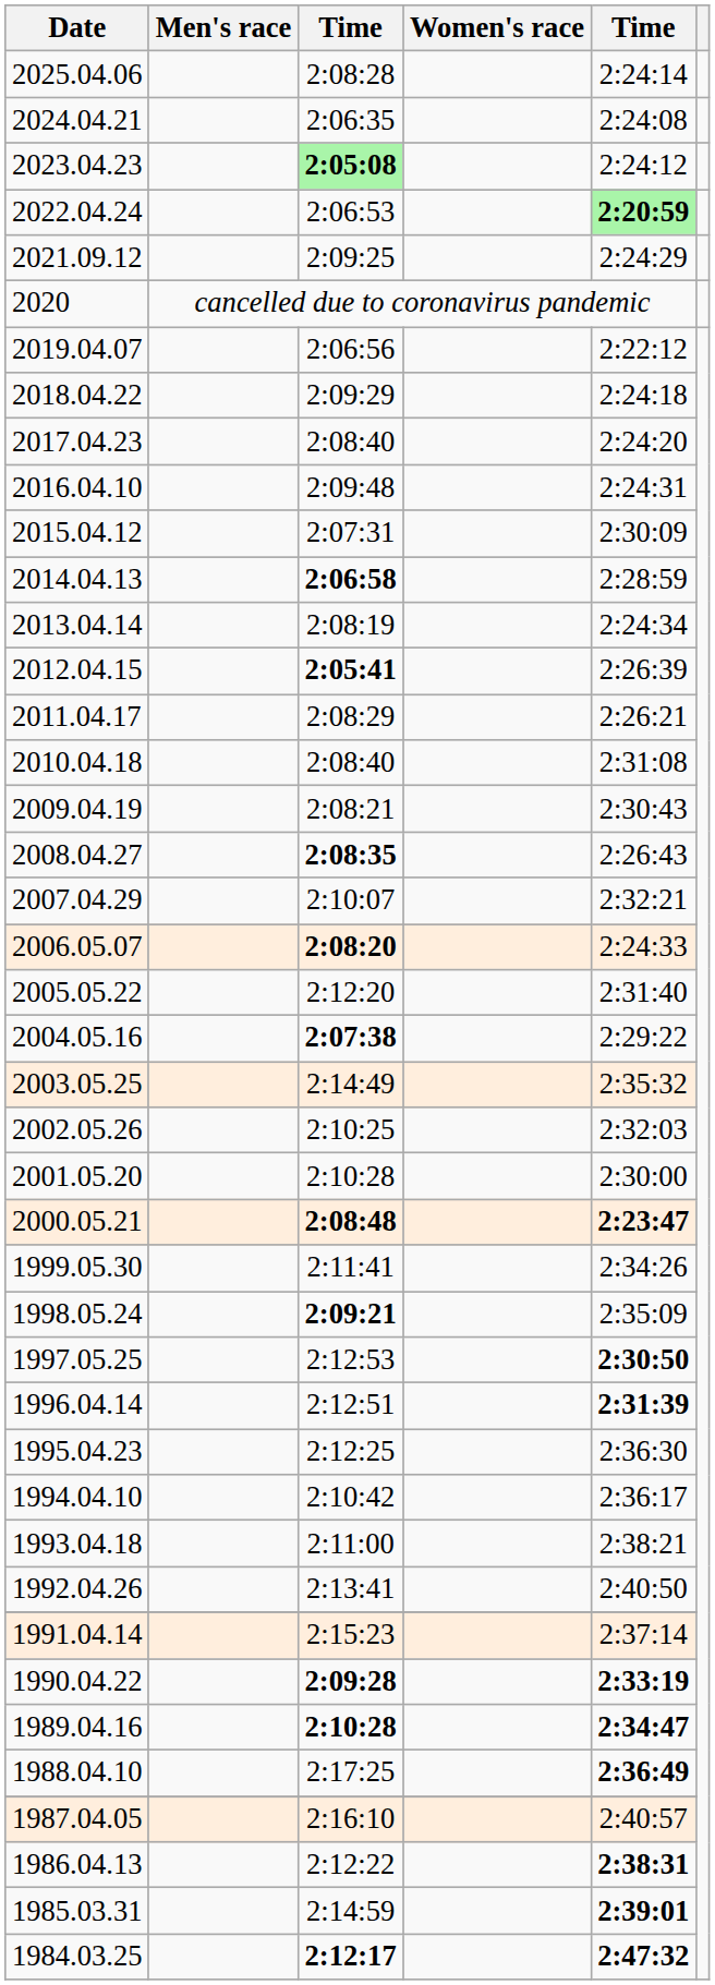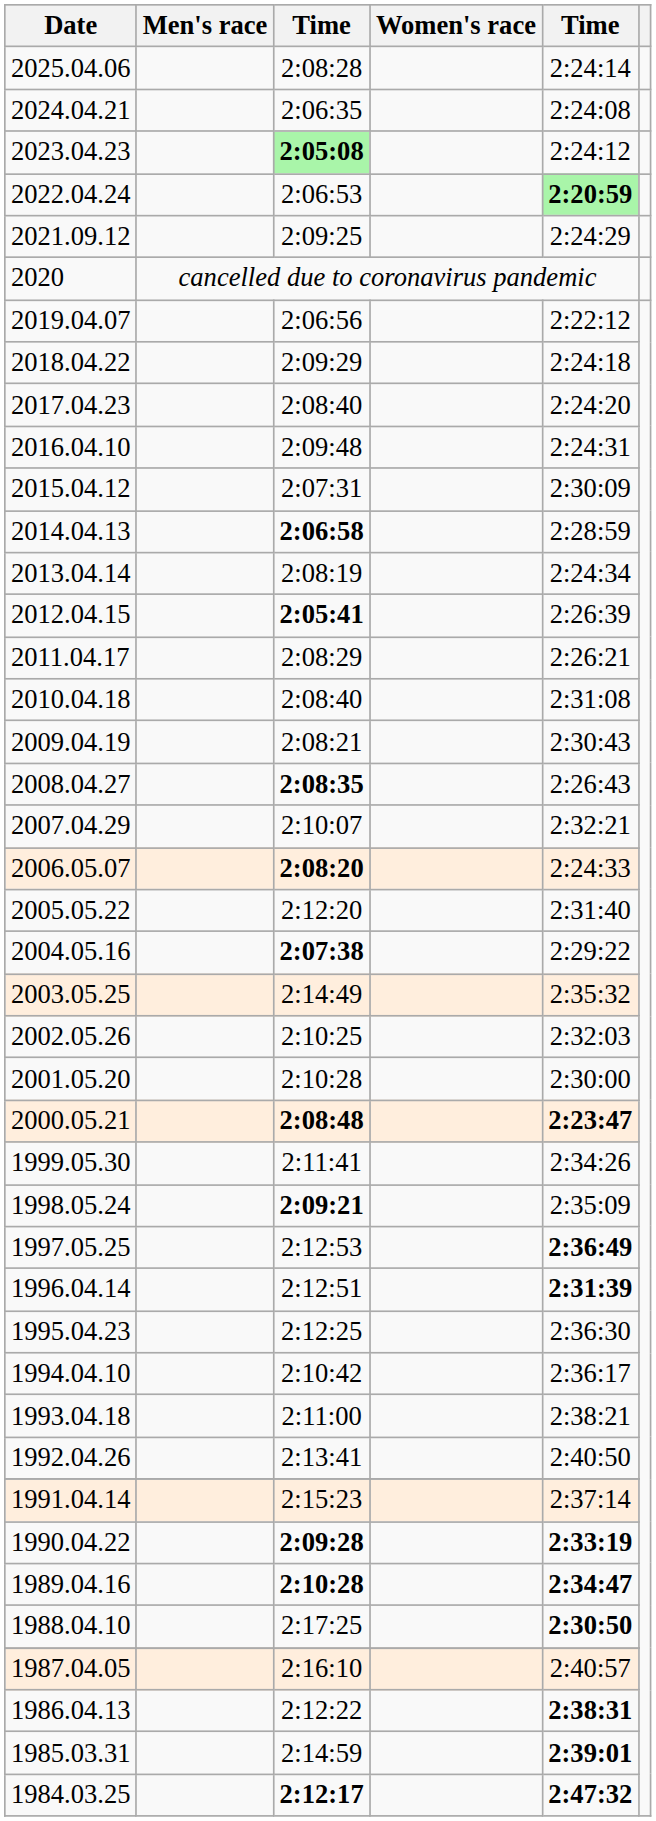1997.05.25 | column 5: 2:30:50 -> 2:36:49
1988.04.10 | column 5: 2:36:49 -> 2:30:50
